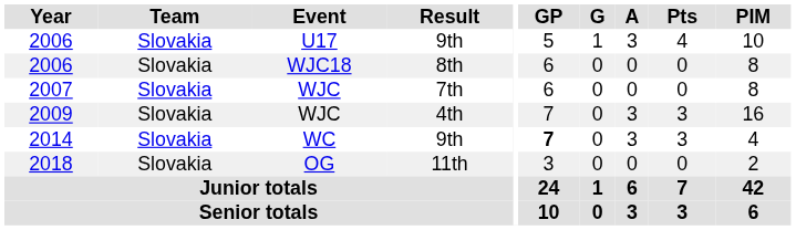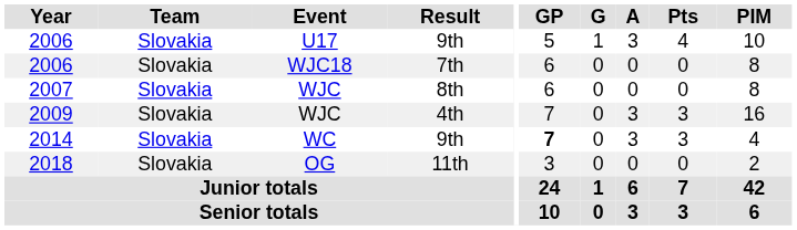2006 / WJC18 | Result: 8th -> 7th
2007 | Result: 7th -> 8th
